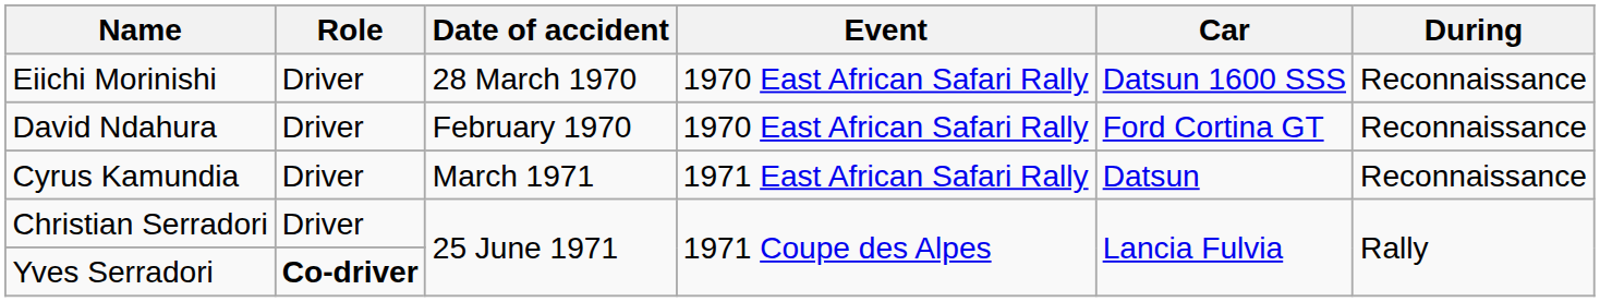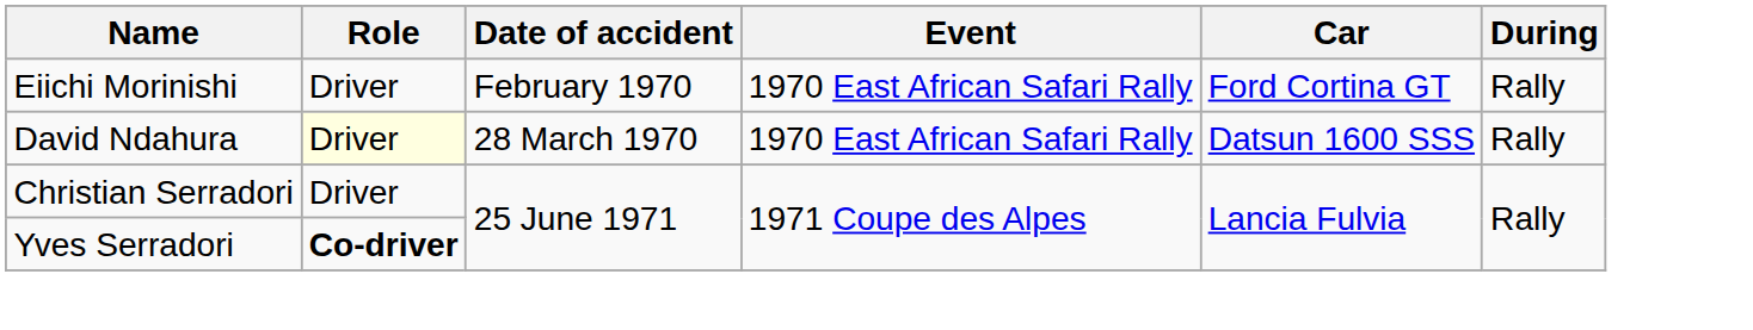Eiichi Morinishi | Date of accident: 28 March 1970 -> February 1970
Eiichi Morinishi | Car: Datsun 1600 SSS -> Ford Cortina GT
Eiichi Morinishi | During: Reconnaissance -> Rally
David Ndahura | Role: no background -> lightyellow background
David Ndahura | Date of accident: February 1970 -> 28 March 1970
David Ndahura | Car: Ford Cortina GT -> Datsun 1600 SSS
David Ndahura | During: Reconnaissance -> Rally
- row: Cyrus Kamundia | Driver | March 1971 | 1971 East African Safari Rally | Datsun | Reconnaissance
